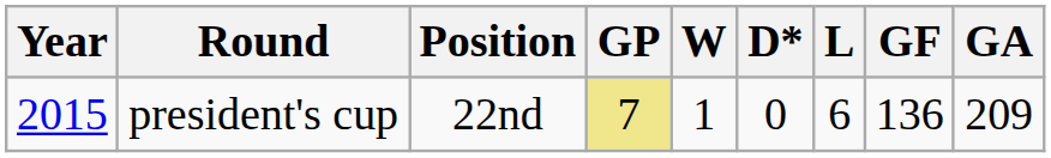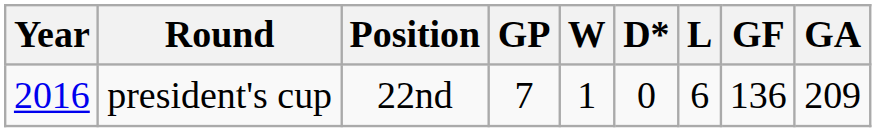president's cup | Year: 2015 -> 2016
president's cup | GP: khaki background -> no background
